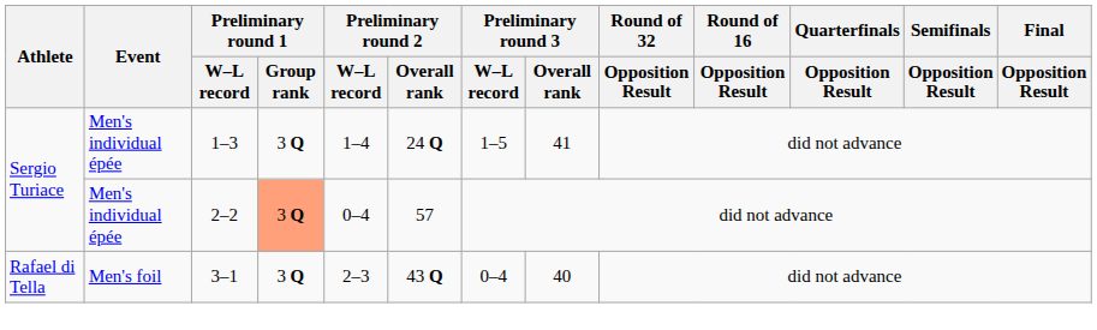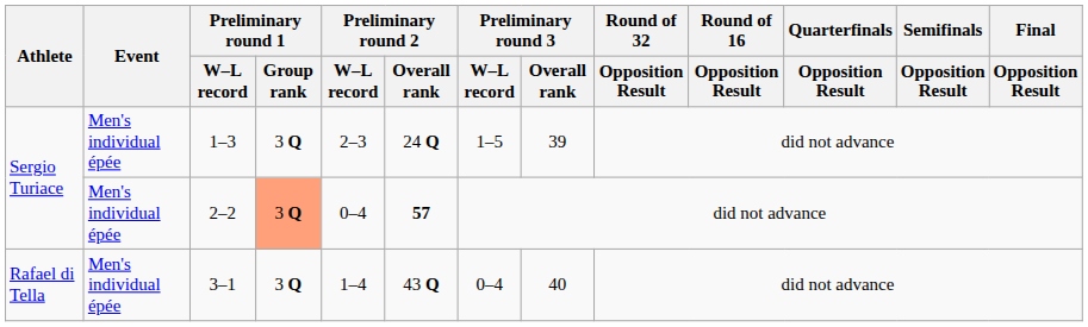1–3 | Preliminary round 2 / W–L record: 1–4 -> 2–3
1–3 | Preliminary round 3 / Overall rank: 41 -> 39
2–2 | Preliminary round 2 / Overall rank: normal -> bold
3–1 | Event: Men's foil -> Men's individual épée
3–1 | Preliminary round 2 / W–L record: 2–3 -> 1–4
